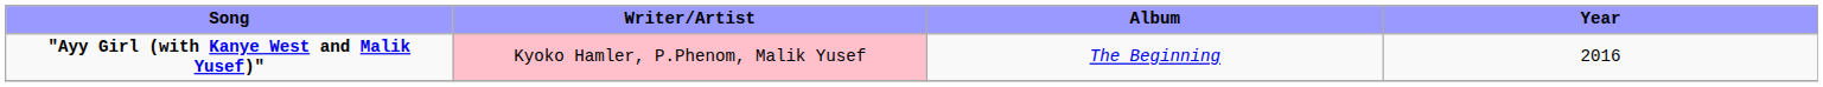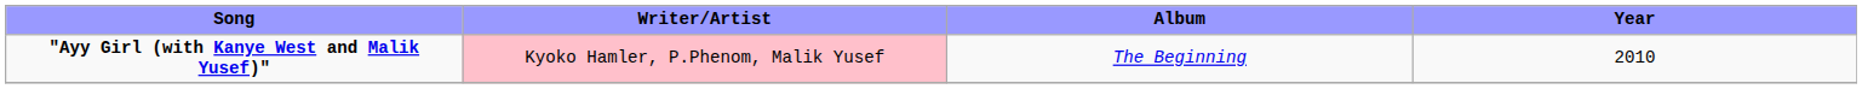"Ayy Girl (with Kanye West and Malik Yusef)" | Year: 2016 -> 2010
